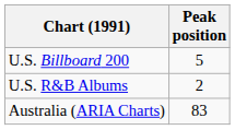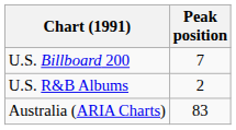U.S. Billboard 200 | Peak position: 5 -> 7
